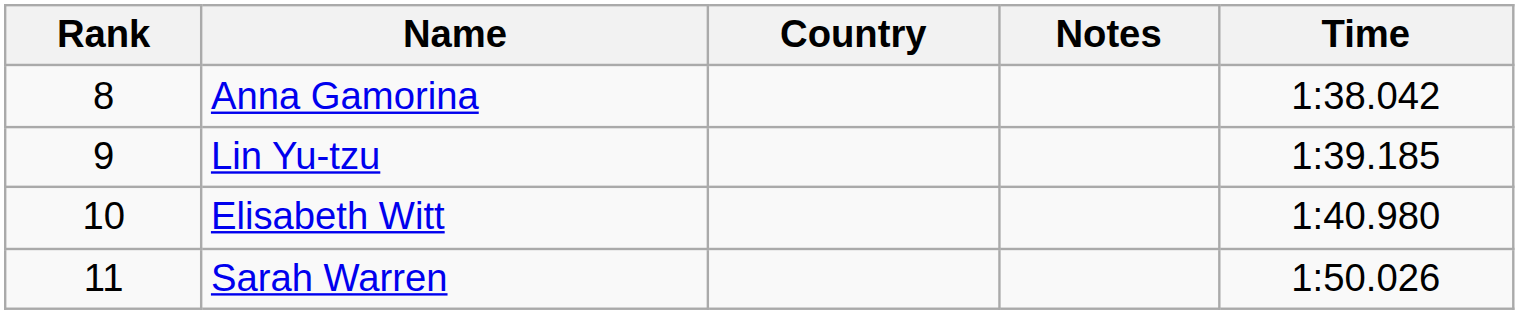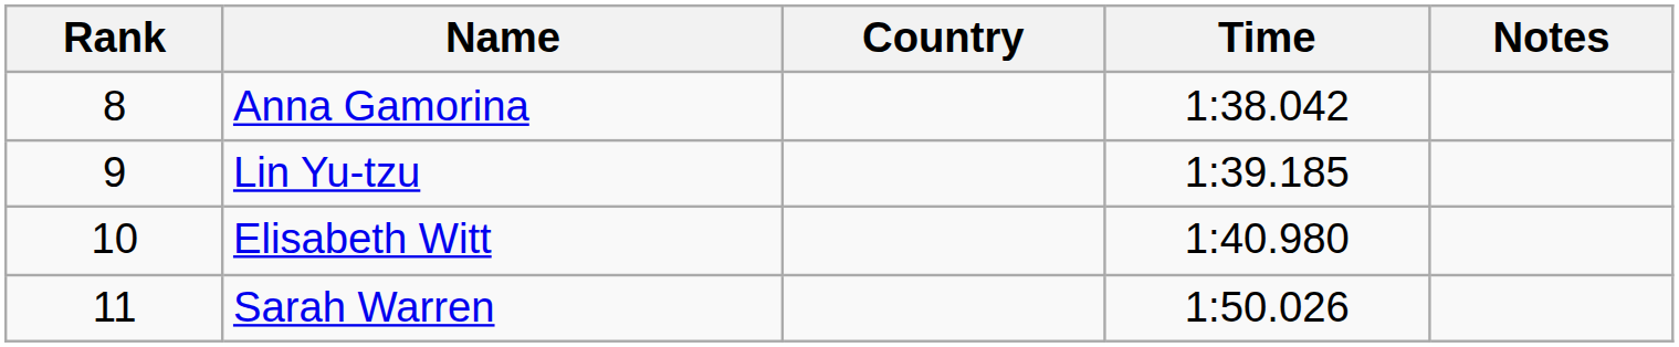columns swapped: Time <-> Notes
